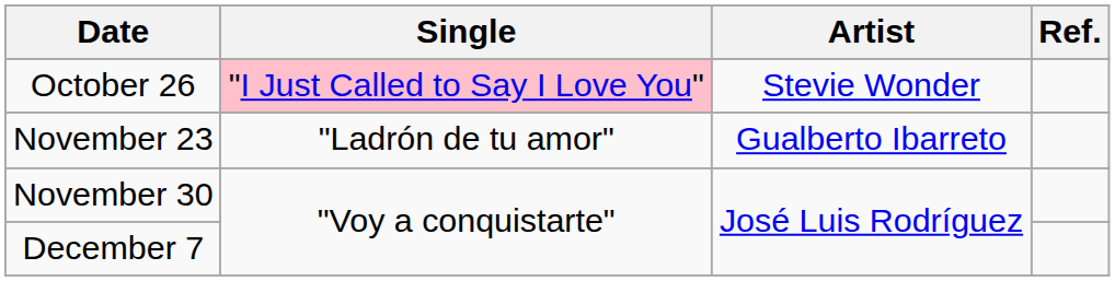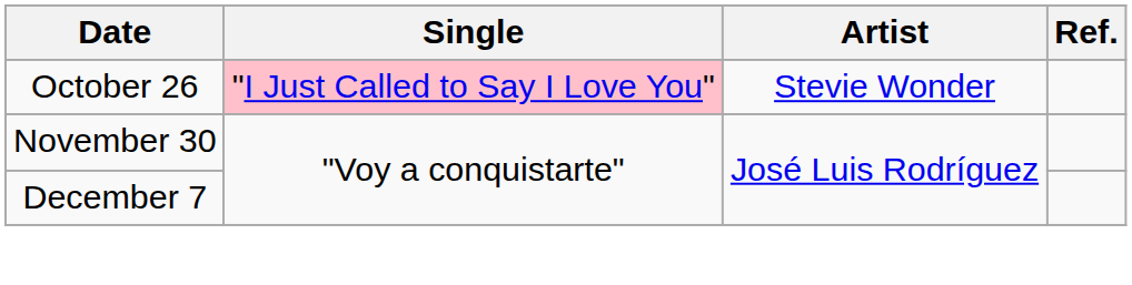- row: November 23 | "Ladrón de tu amor" | Gualberto Ibarreto
